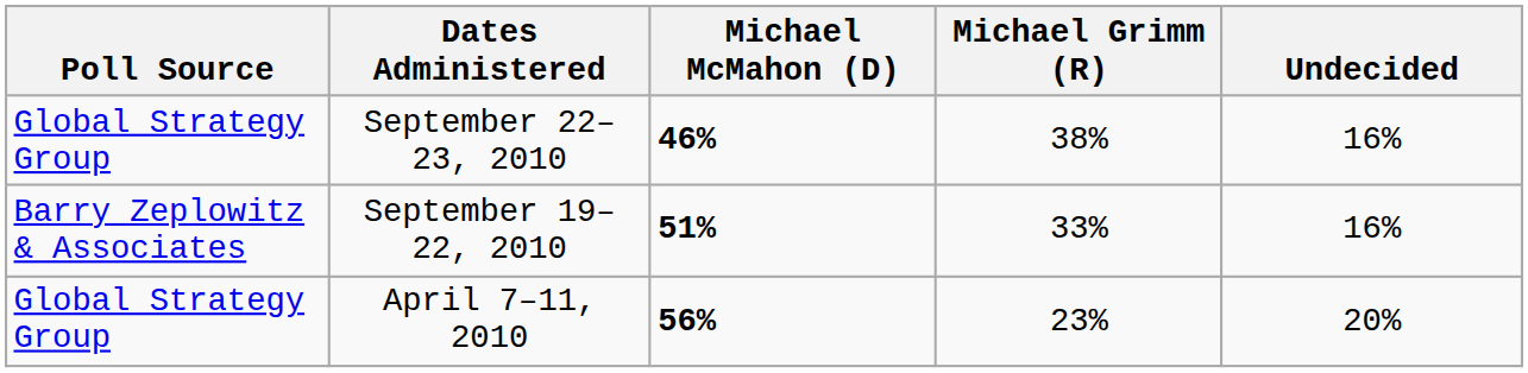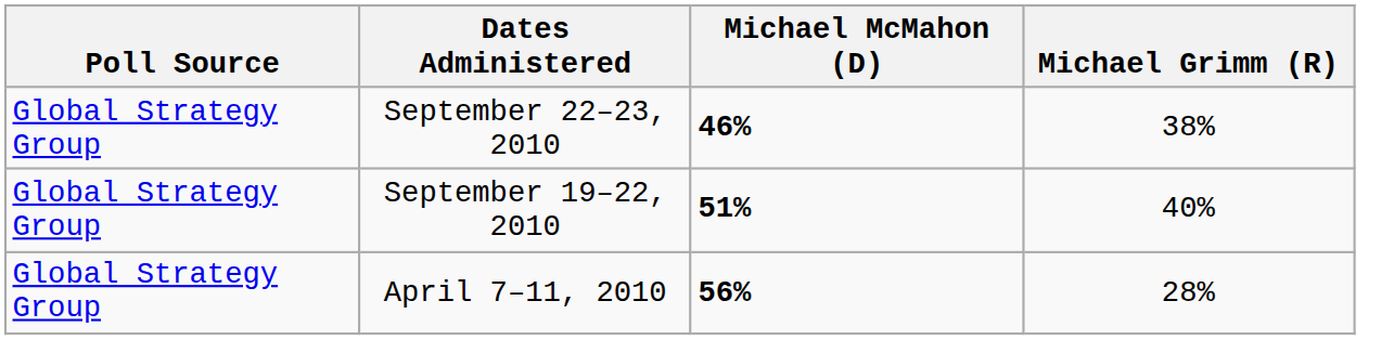- column: Undecided | 16% | 16% | 20%
September 19–22, 2010 | Poll Source: Barry Zeplowitz & Associates -> Global Strategy Group
September 19–22, 2010 | Michael Grimm (R): 33% -> 40%
April 7–11, 2010 | Michael Grimm (R): 23% -> 28%
